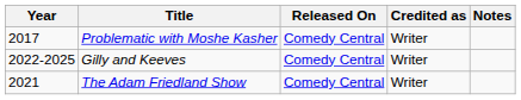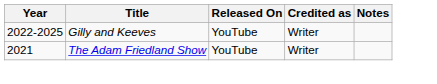- row: 2017 | Problematic with Moshe Kasher | Comedy Central | Writer
Gilly and Keeves | Released On: Comedy Central -> YouTube
The Adam Friedland Show | Released On: Comedy Central -> YouTube
